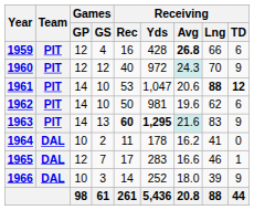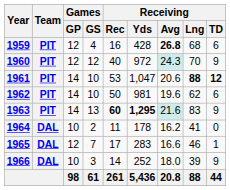1959 | Receiving / Lng: 66 -> 68
